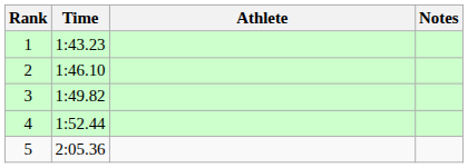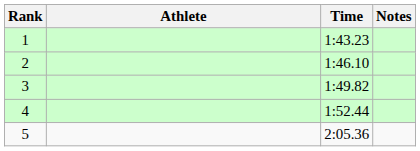columns swapped: Athlete <-> Time
